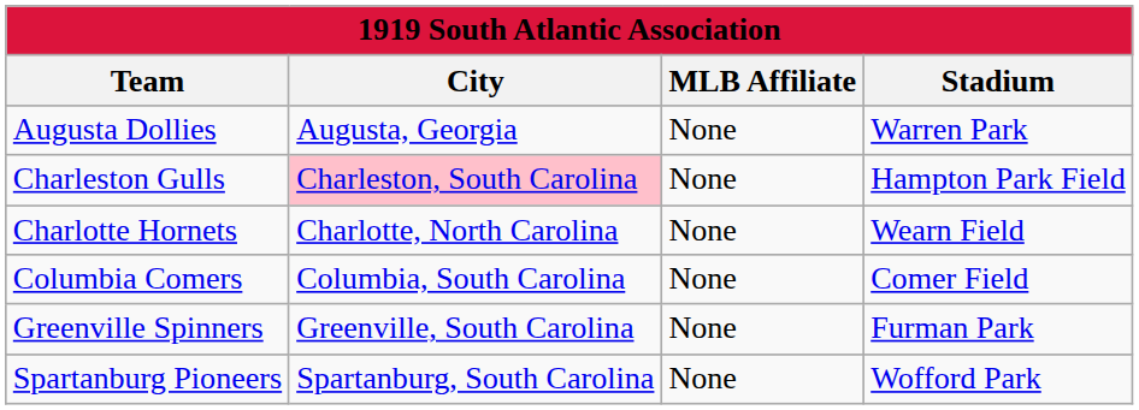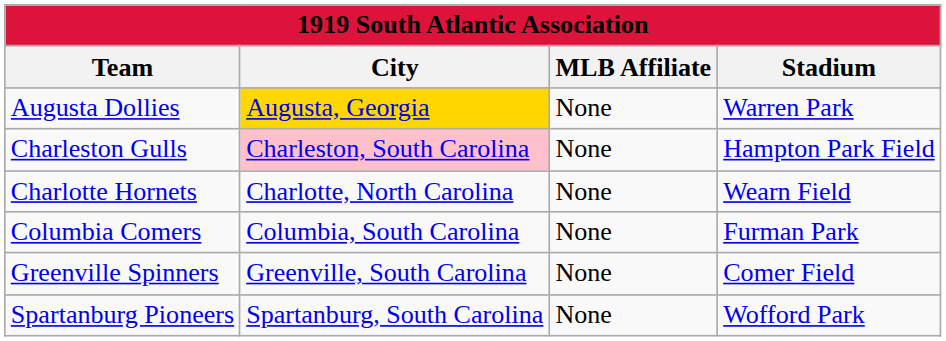Augusta Dollies | City: no background -> gold background
Columbia Comers | Stadium: Comer Field -> Furman Park
Greenville Spinners | Stadium: Furman Park -> Comer Field
